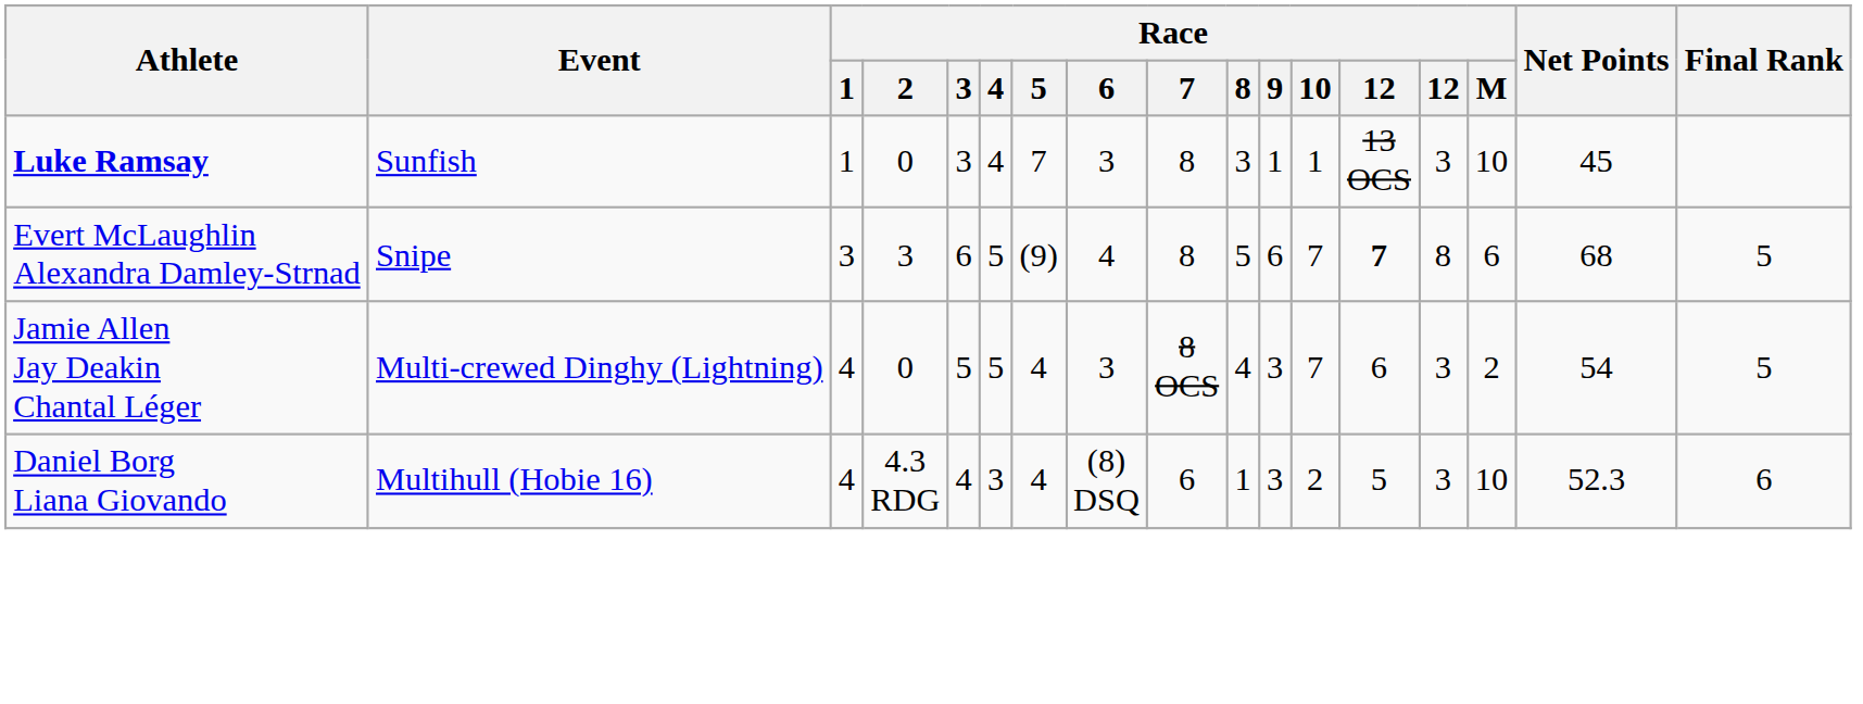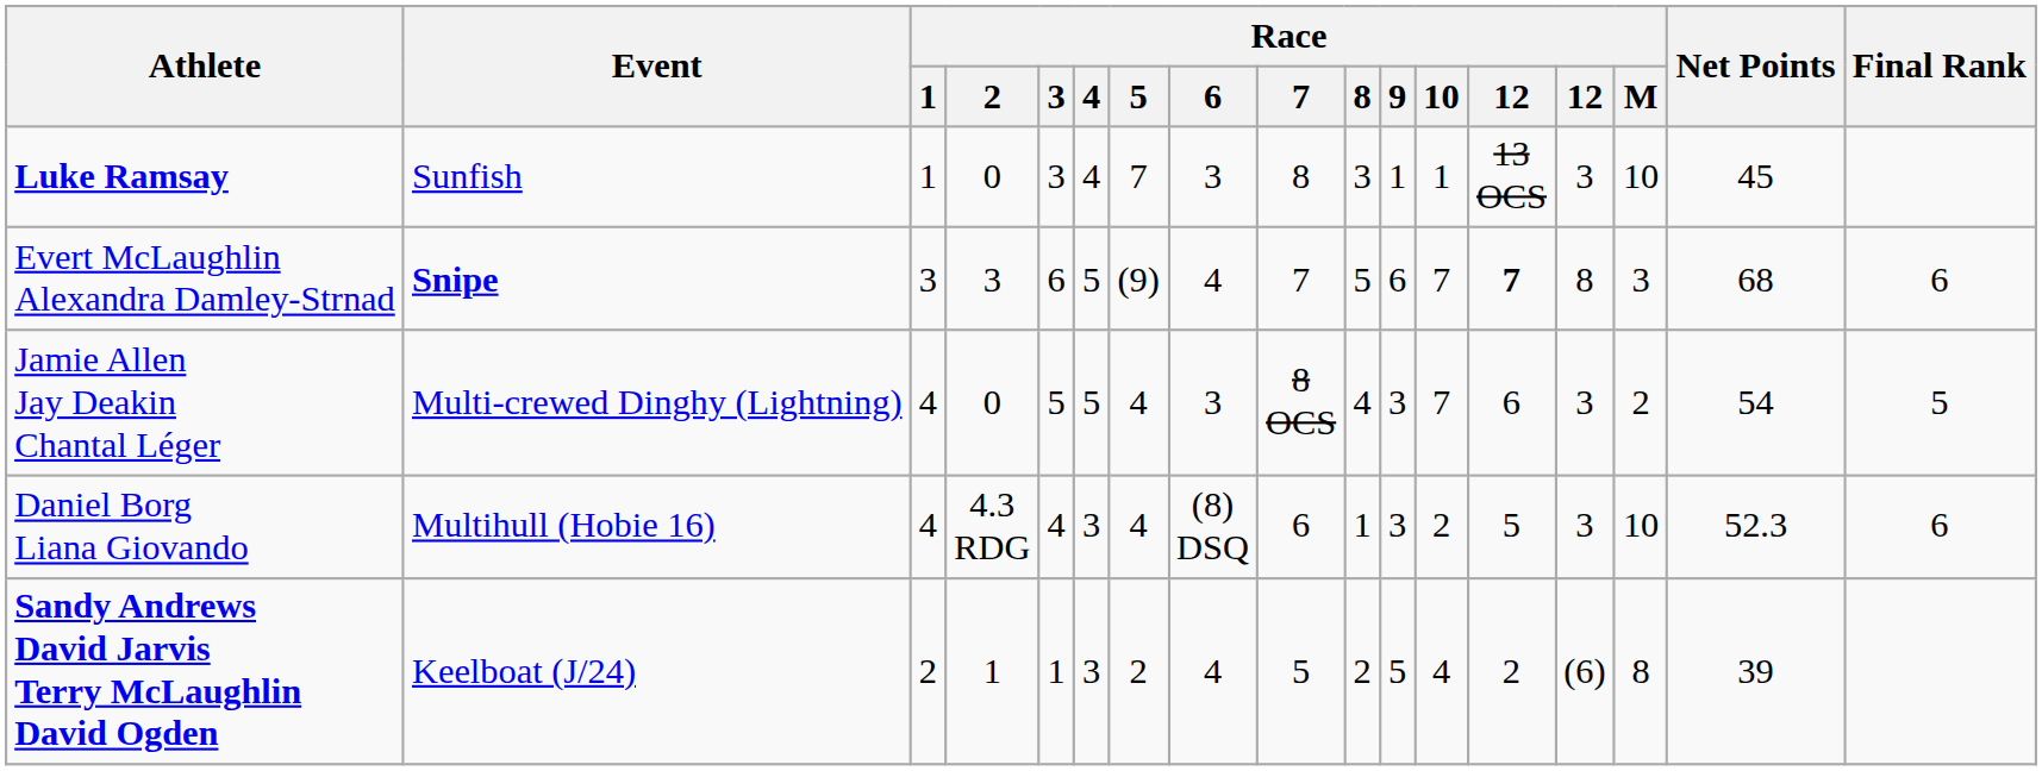Evert McLaughlin Alexandra Damley-Strnad | Event: normal -> bold
Evert McLaughlin Alexandra Damley-Strnad | Race / 7: 8 -> 7
Evert McLaughlin Alexandra Damley-Strnad | Race / M: 6 -> 3
Evert McLaughlin Alexandra Damley-Strnad | Final Rank: 5 -> 6
+ row: Sandy Andrews David Jarvis Terry McLaughlin David Ogden | Keelboat (J/24) | 2 | 1 | 1 | 3 | 2 | 4 | 5 | 2 | 5 | 4 | 2 | (6) | 8 | 39
